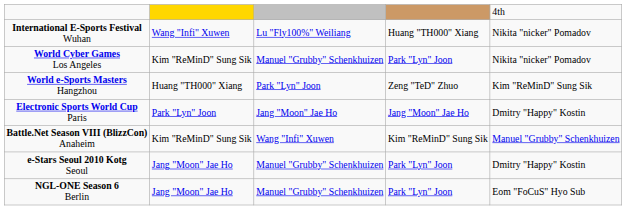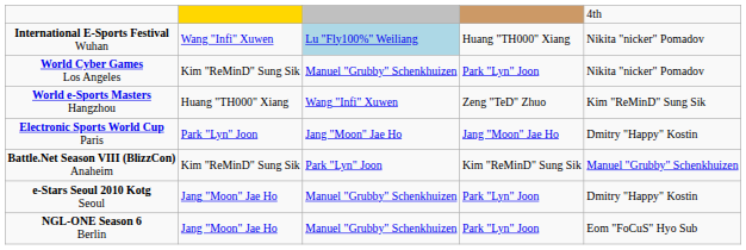International E-Sports Festival Wuhan | column 3: no background -> lightblue background
World e-Sports Masters Hangzhou | column 3: Park "Lyn" Joon -> Wang "Infi" Xuwen
Battle.Net Season VIII (BlizzCon) Anaheim | column 3: Wang "Infi" Xuwen -> Park "Lyn" Joon
